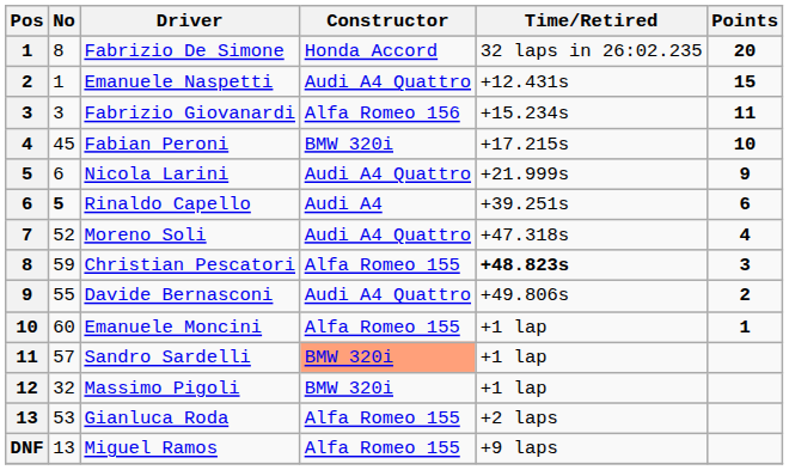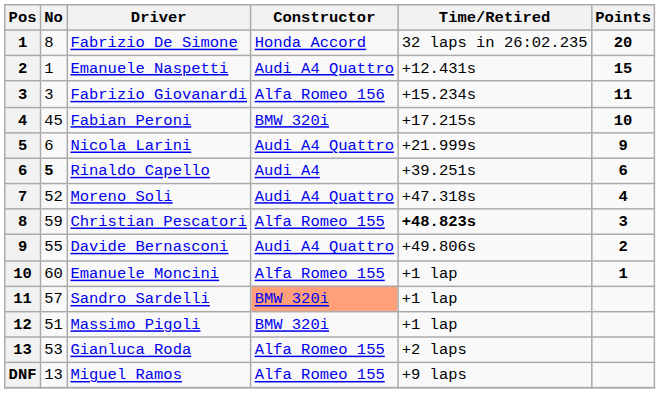Massimo Pigoli | No: 32 -> 51
